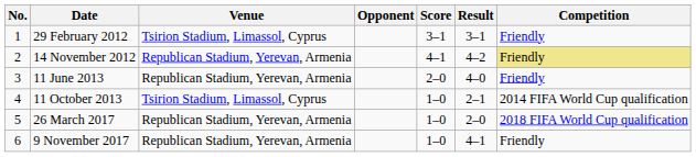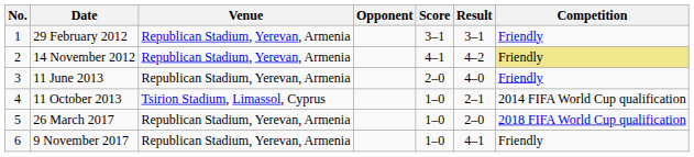29 February 2012 | Venue: Tsirion Stadium, Limassol, Cyprus -> Republican Stadium, Yerevan, Armenia
